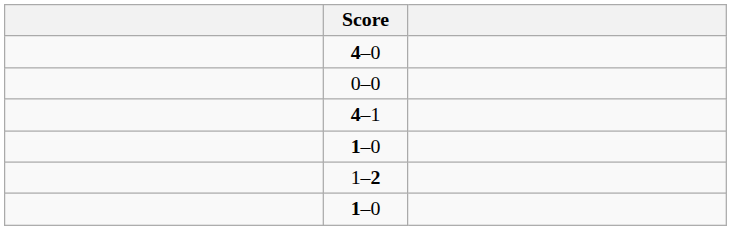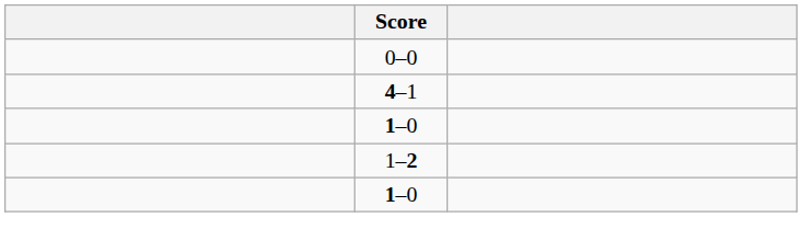- row: 4–0
